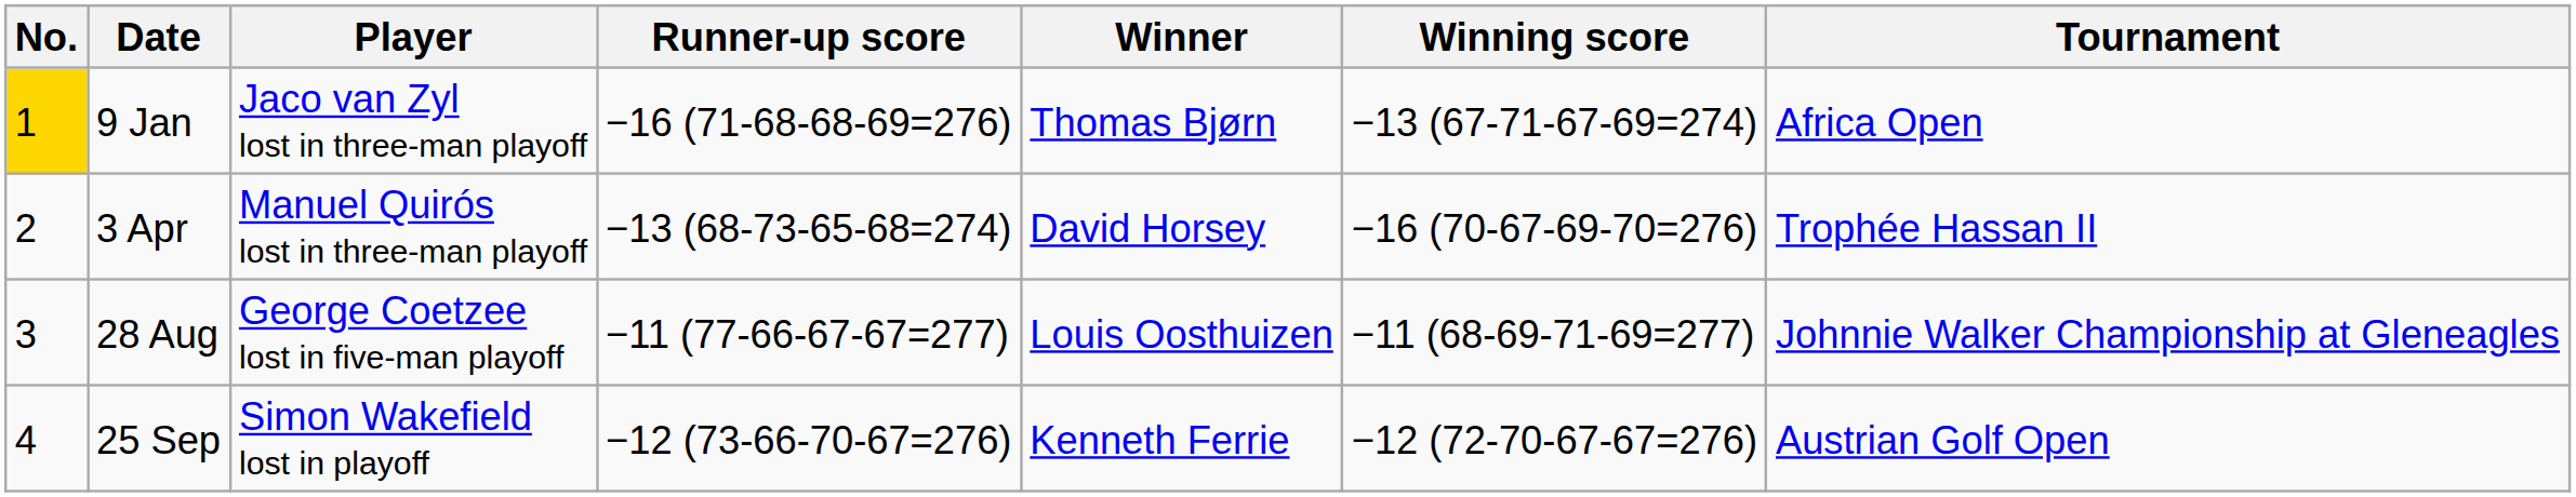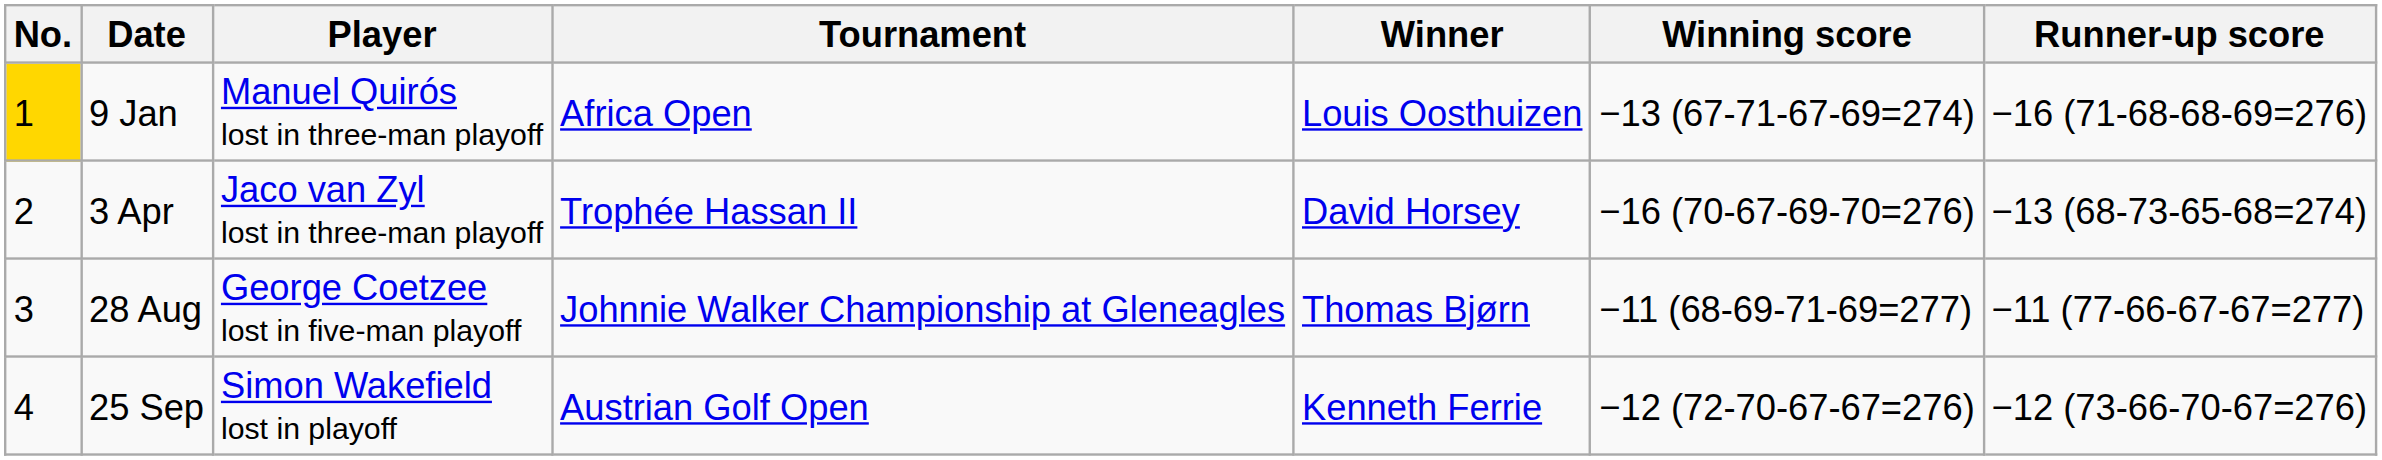columns swapped: Tournament <-> Runner-up score
9 Jan | Player: Jaco van Zyl lost in three-man playoff -> Manuel Quirós lost in three-man playoff
9 Jan | Winner: Thomas Bjørn -> Louis Oosthuizen
3 Apr | Player: Manuel Quirós lost in three-man playoff -> Jaco van Zyl lost in three-man playoff
28 Aug | Winner: Louis Oosthuizen -> Thomas Bjørn
